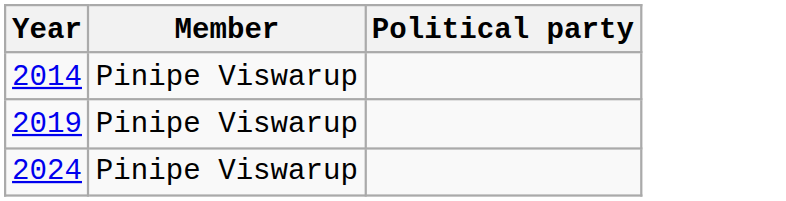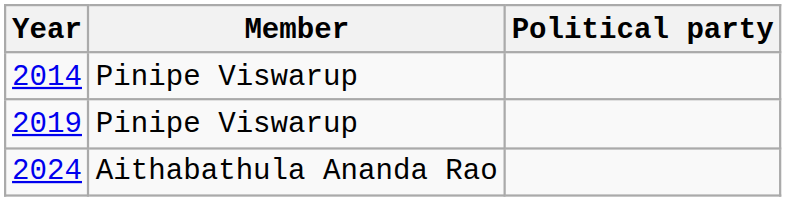2024 | Member: Pinipe Viswarup -> Aithabathula Ananda Rao
